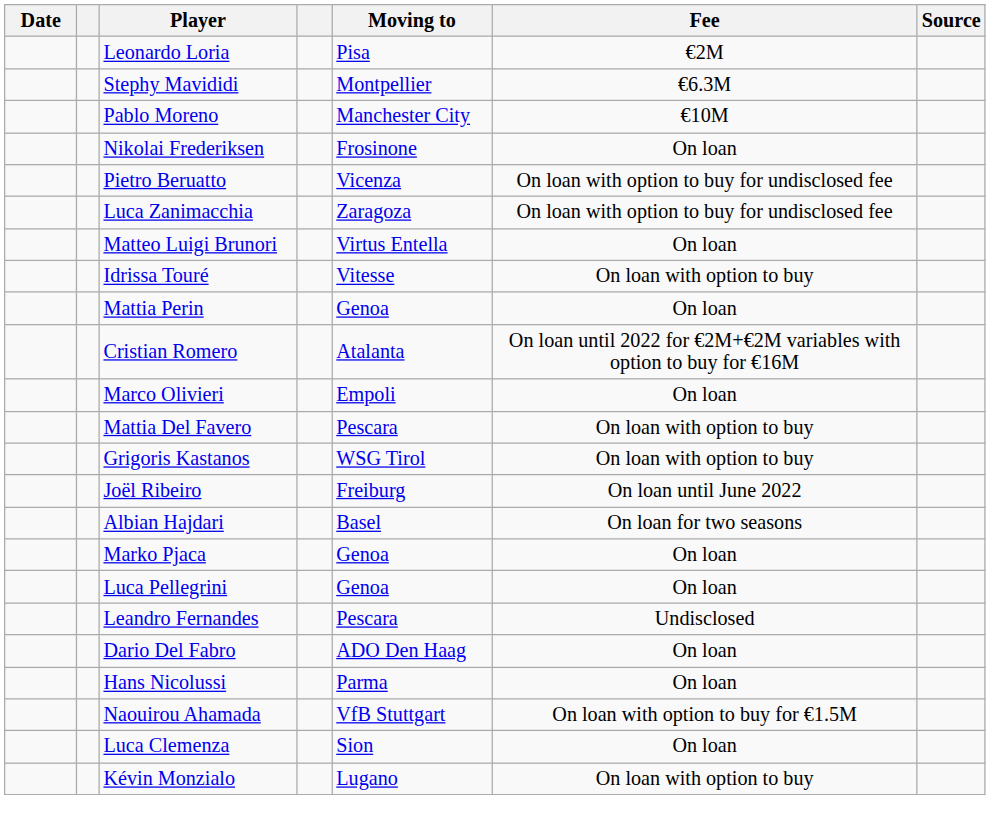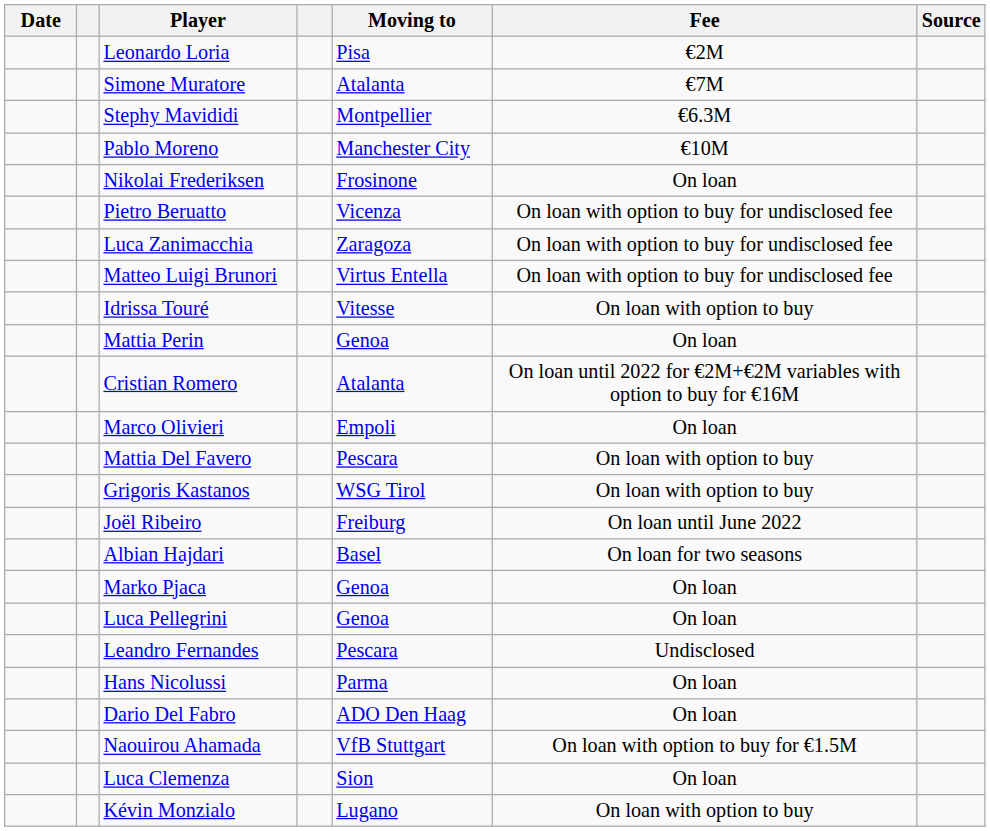+ row: Simone Muratore | Atalanta | €7M
Matteo Luigi Brunori | Fee: On loan -> On loan with option to buy for undisclosed fee
rows swapped: Dario Del Fabro <-> Hans Nicolussi
